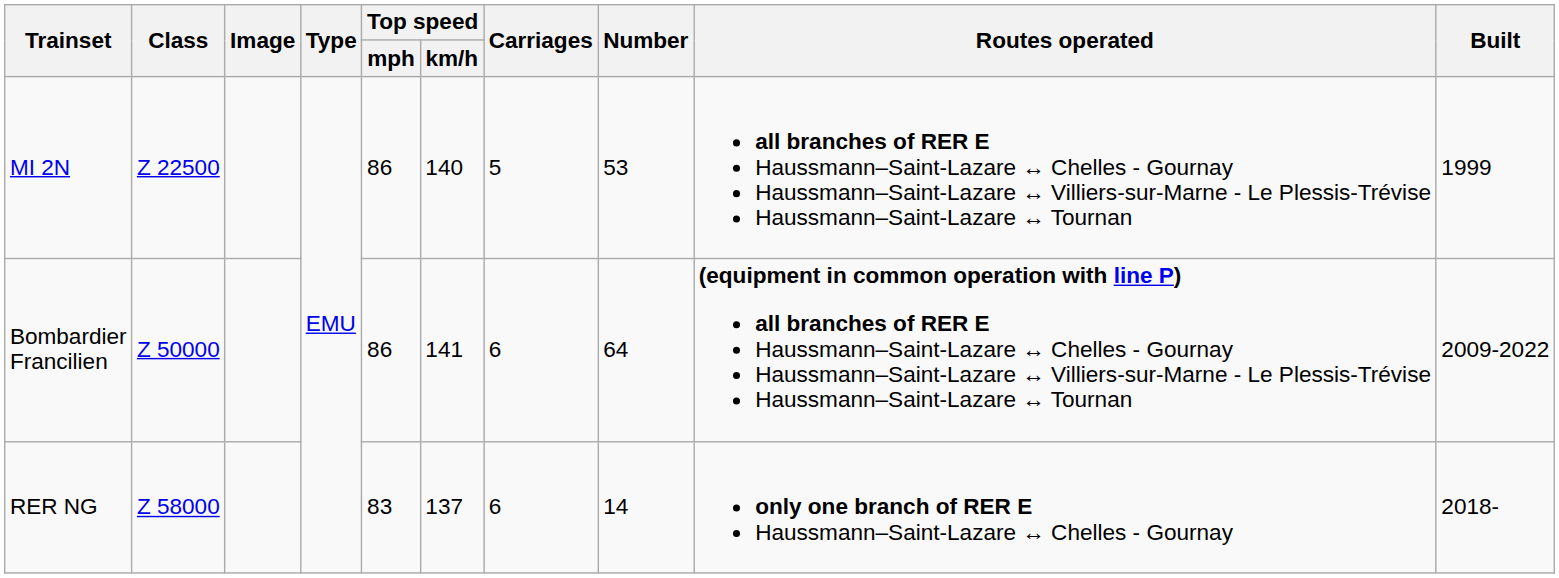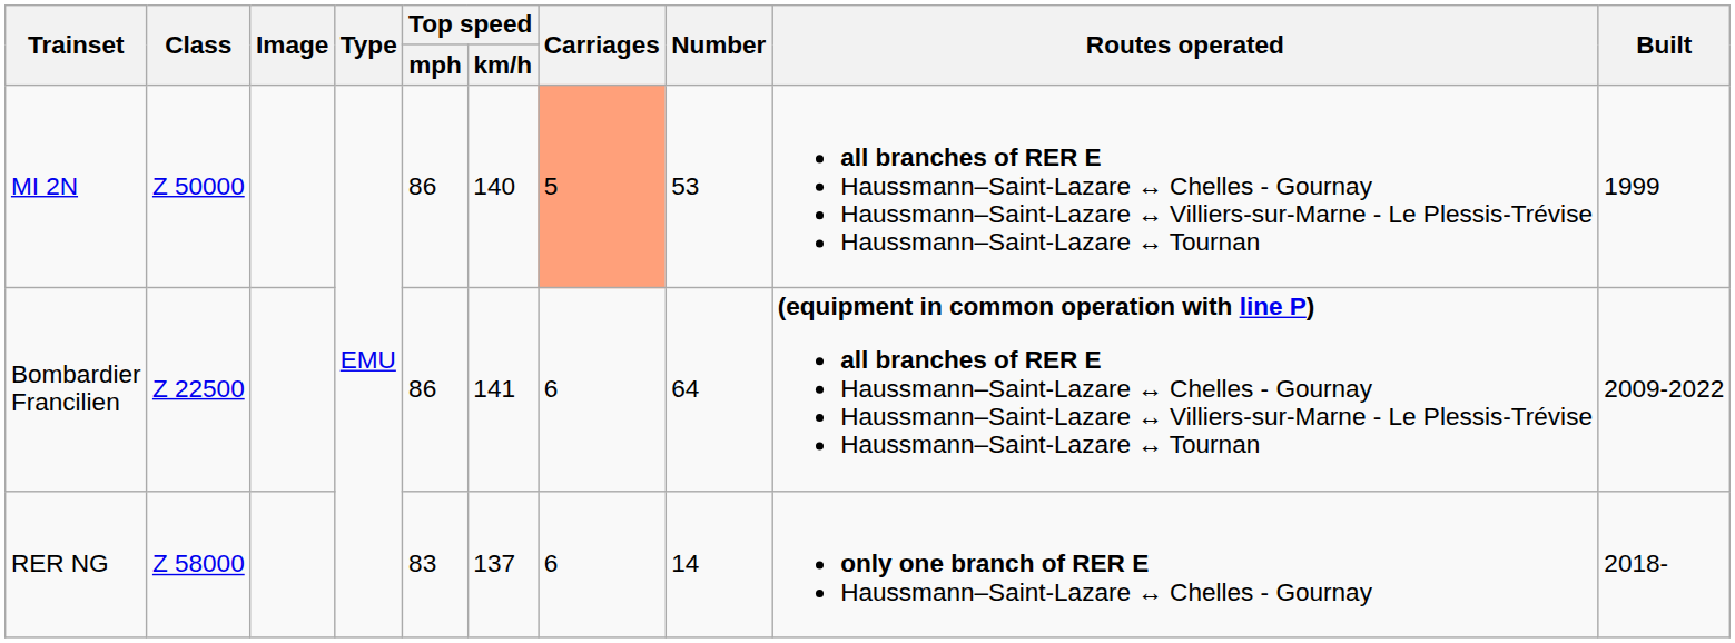MI 2N | Class: Z 22500 -> Z 50000
MI 2N | Carriages: no background -> lightsalmon background
Bombardier Francilien | Class: Z 50000 -> Z 22500
